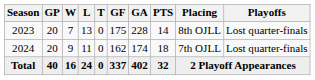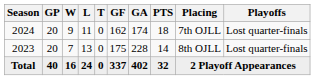rows swapped: 2023 <-> 2024
